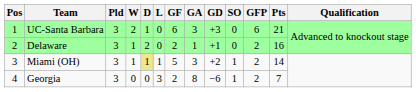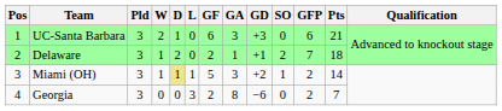Delaware | SO: 0 -> 2
Delaware | GFP: 2 -> 7
Delaware | Pts: 16 -> 18
Georgia | SO: 1 -> 0
